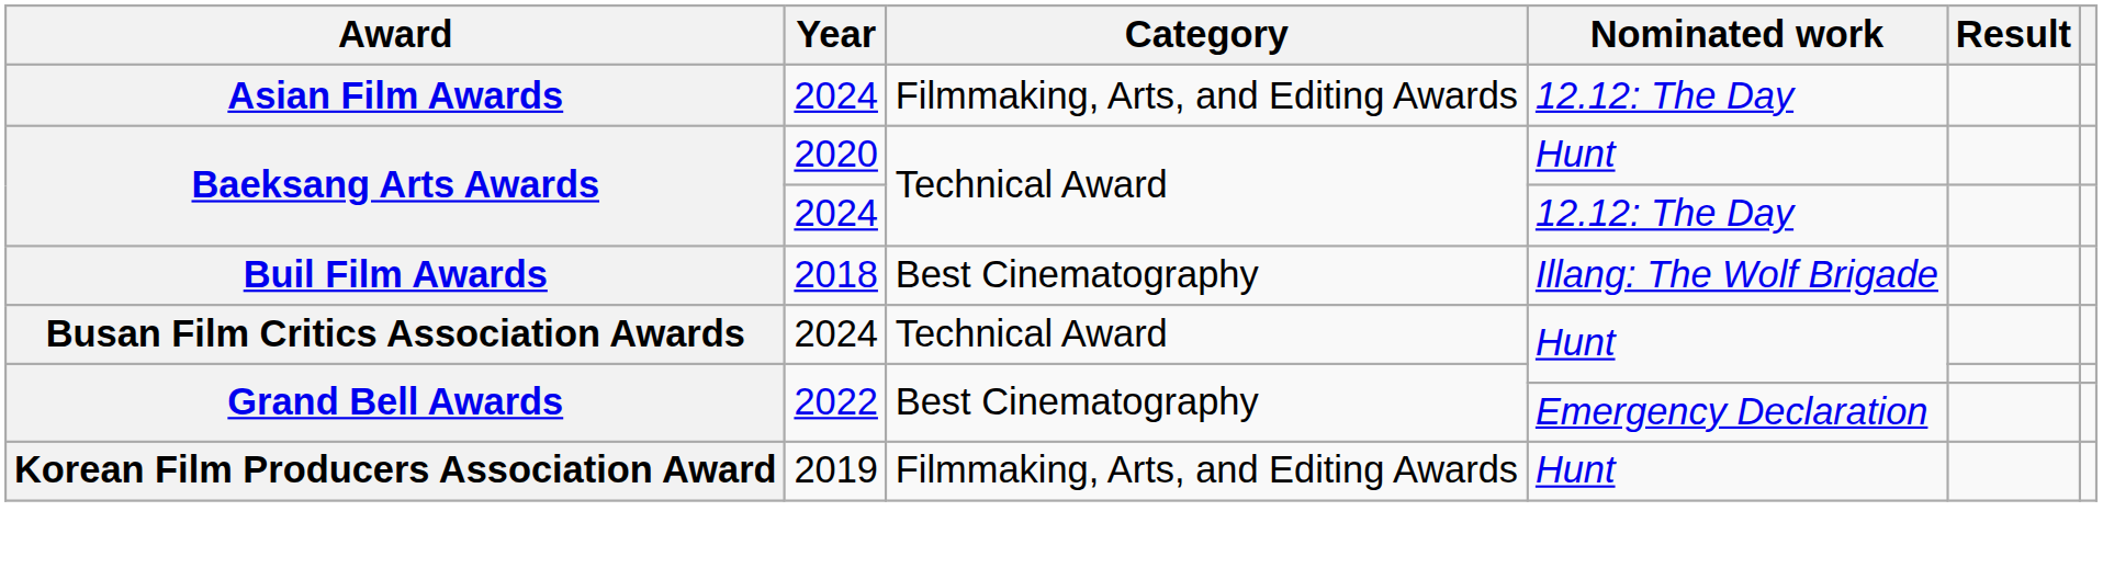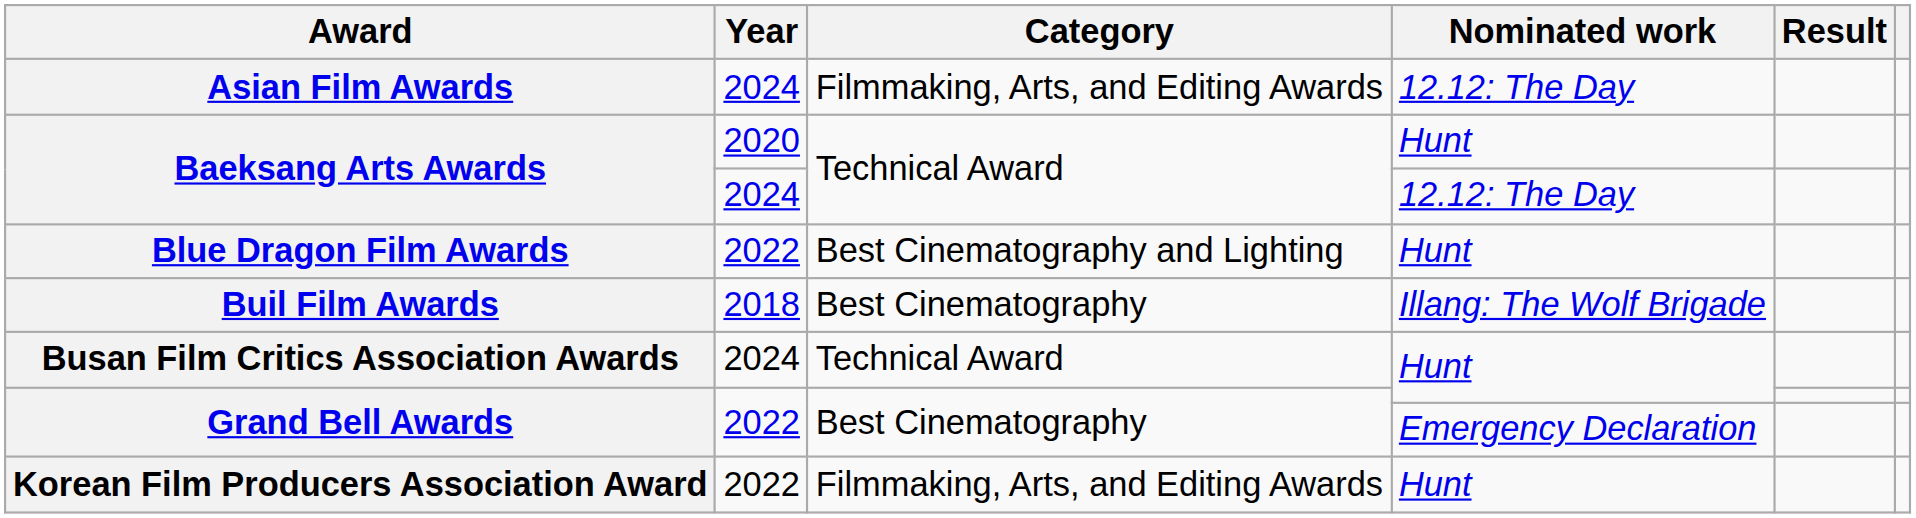+ row: Blue Dragon Film Awards | 2022 | Best Cinematography and Lighting | Hunt
Korean Film Producers Association Award | Year: 2019 -> 2022
